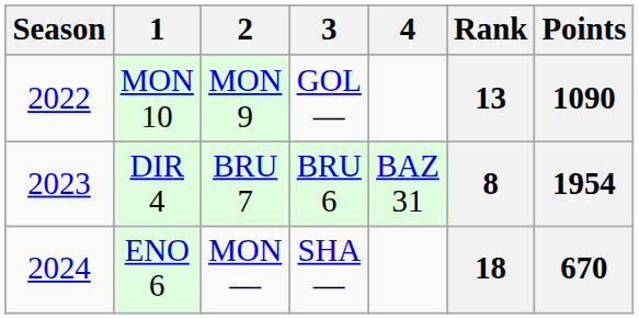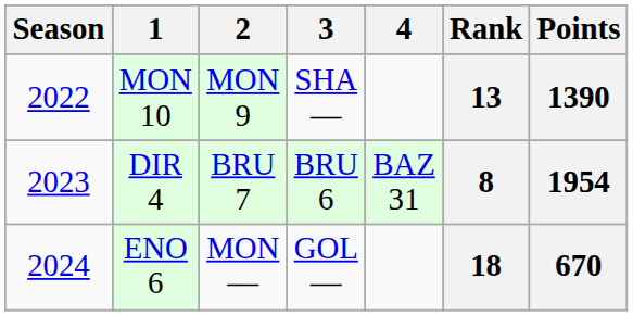MON 10 | 3: GOL — -> SHA —
MON 10 | Points: 1090 -> 1390
ENO 6 | 3: SHA — -> GOL —
